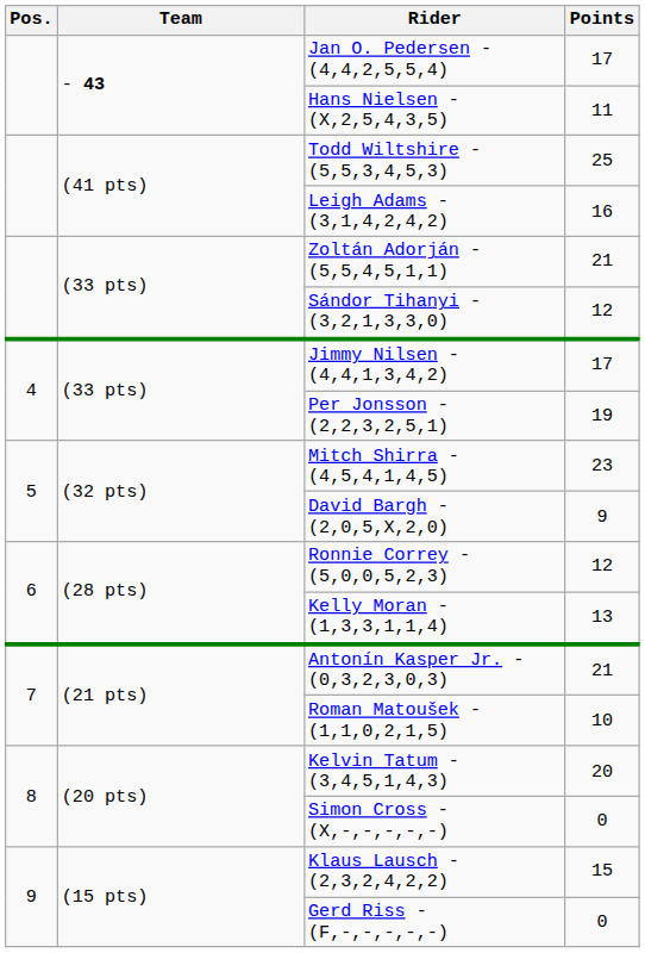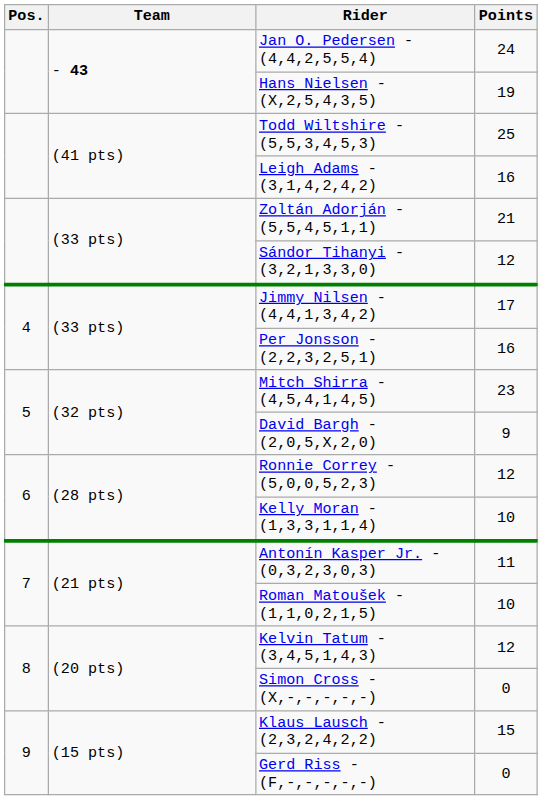Jan O. Pedersen - (4,4,2,5,5,4) | Points: 17 -> 24
Hans Nielsen - (X,2,5,4,3,5) | Points: 11 -> 19
Per Jonsson - (2,2,3,2,5,1) | Points: 19 -> 16
Kelly Moran - (1,3,3,1,1,4) | Points: 13 -> 10
Antonín Kasper Jr. - (0,3,2,3,0,3) | Points: 21 -> 11
Kelvin Tatum - (3,4,5,1,4,3) | Points: 20 -> 12
